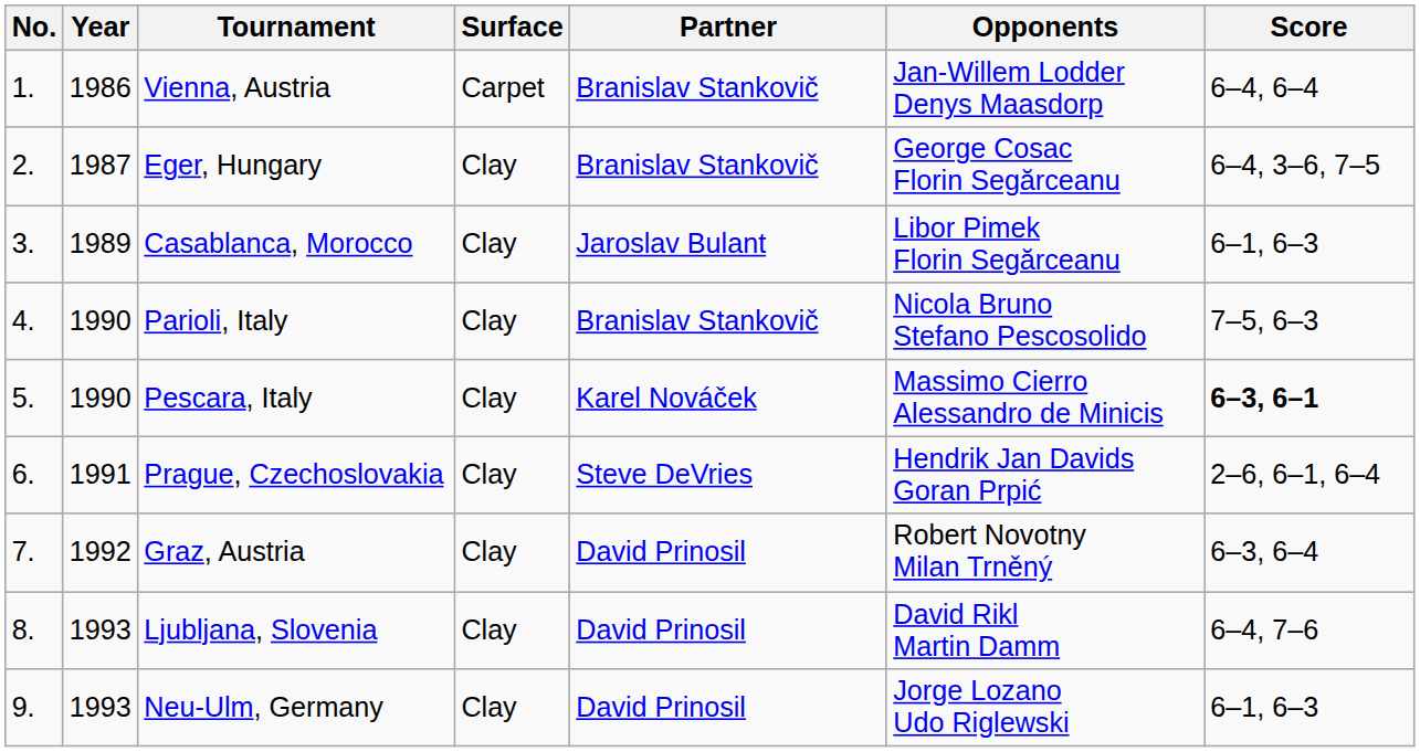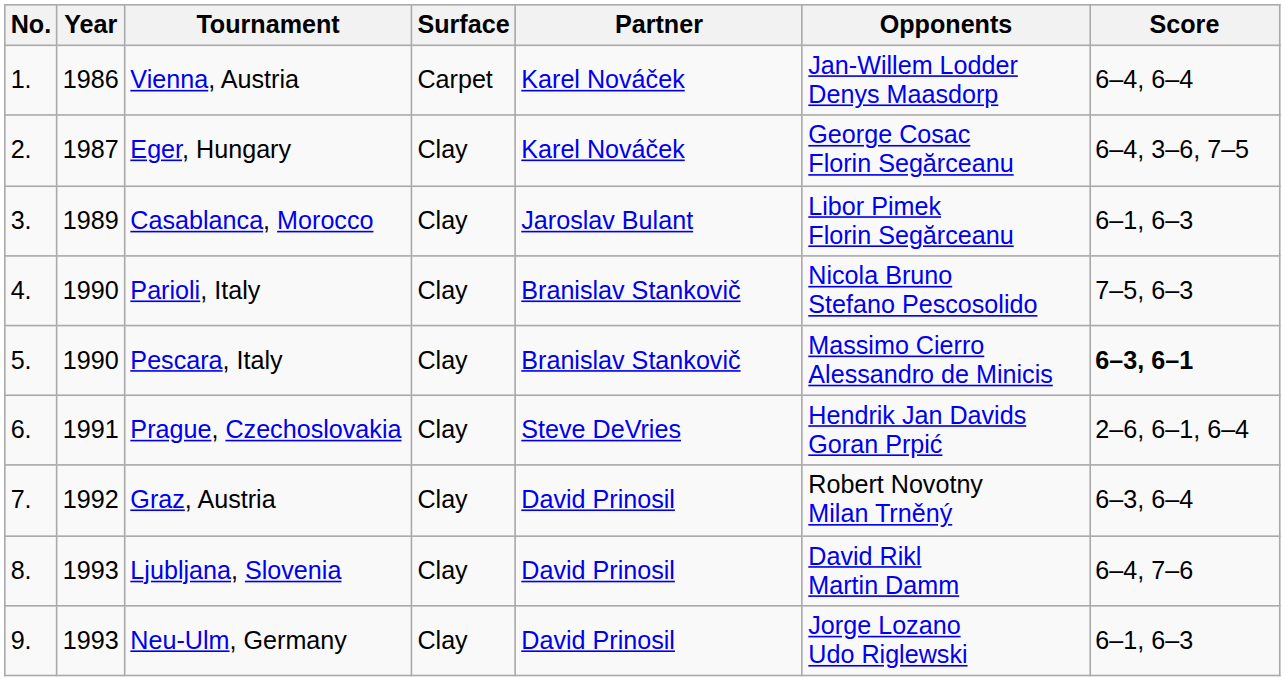Vienna, Austria | Partner: Branislav Stankovič -> Karel Nováček
Eger, Hungary | Partner: Branislav Stankovič -> Karel Nováček
Pescara, Italy | Partner: Karel Nováček -> Branislav Stankovič
